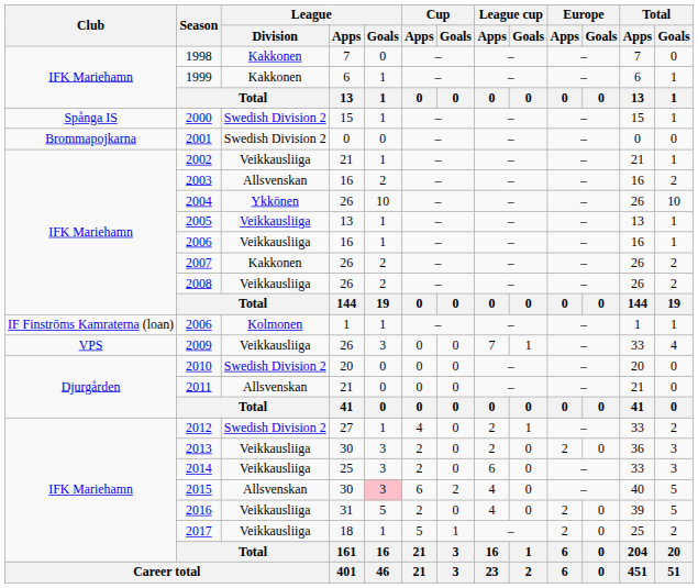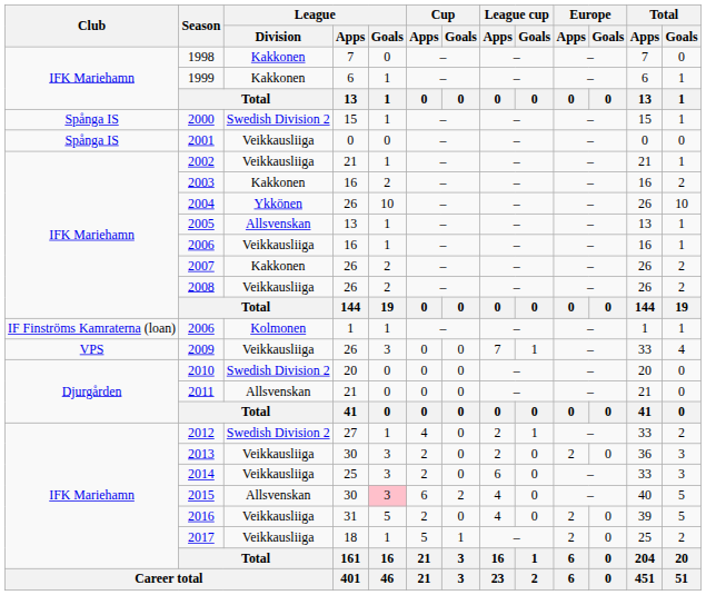2001 | Club: Brommapojkarna -> Spånga IS
2001 | League / Division: Swedish Division 2 -> Veikkausliiga
2003 | League / Division: Allsvenskan -> Kakkonen
2005 | League / Division: Veikkausliiga -> Allsvenskan
